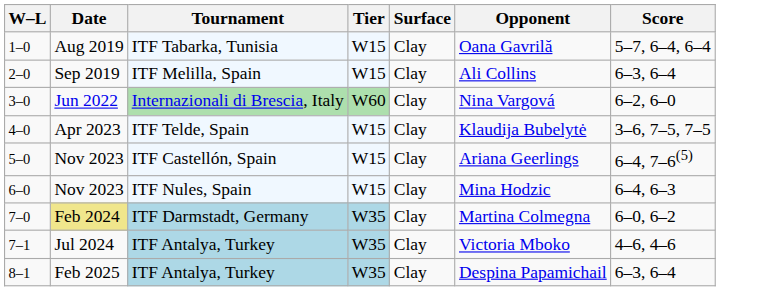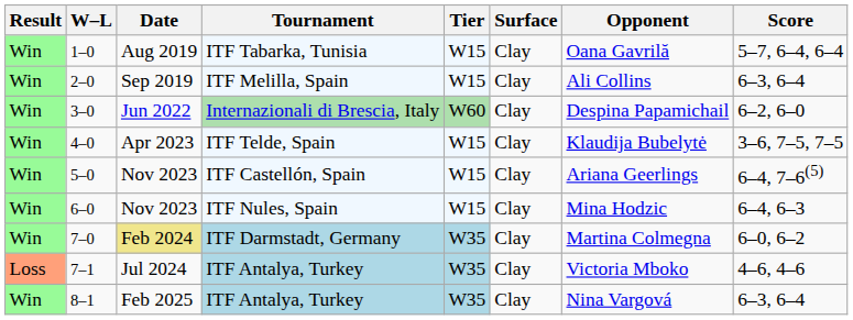+ column: Result | Win | Win | Win | Win | Win | Win | Win | Loss | Win
3–0 | Opponent: Nina Vargová -> Despina Papamichail
8–1 | Opponent: Despina Papamichail -> Nina Vargová
